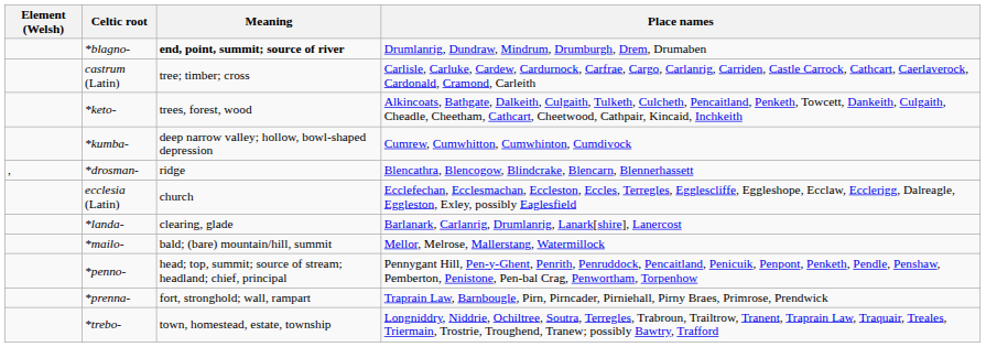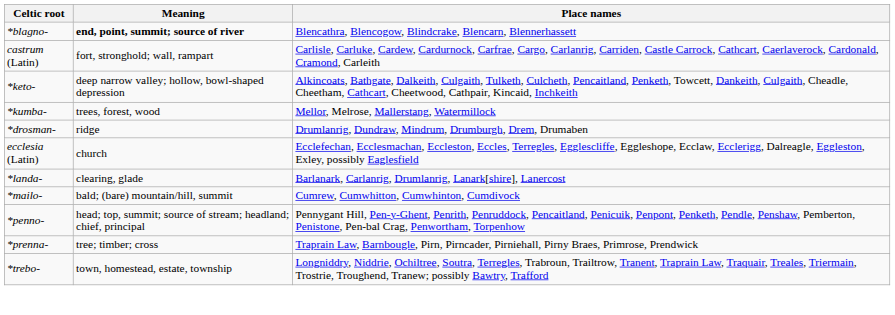- column: Element (Welsh) | ,
*blagno- | Place names: Drumlanrig, Dundraw, Mindrum, Drumburgh, Drem, Drumaben -> Blencathra, Blencogow, Blindcrake, Blencarn, Blennerhassett
castrum (Latin) | Meaning: tree; timber; cross -> fort, stronghold; wall, rampart
*keto- | Meaning: trees, forest, wood -> deep narrow valley; hollow, bowl-shaped depression
*kumba- | Meaning: deep narrow valley; hollow, bowl-shaped depression -> trees, forest, wood
*kumba- | Place names: Cumrew, Cumwhitton, Cumwhinton, Cumdivock -> Mellor, Melrose, Mallerstang, Watermillock
*drosman- | Place names: Blencathra, Blencogow, Blindcrake, Blencarn, Blennerhassett -> Drumlanrig, Dundraw, Mindrum, Drumburgh, Drem, Drumaben
*mailo- | Place names: Mellor, Melrose, Mallerstang, Watermillock -> Cumrew, Cumwhitton, Cumwhinton, Cumdivock
*prenna- | Meaning: fort, stronghold; wall, rampart -> tree; timber; cross
